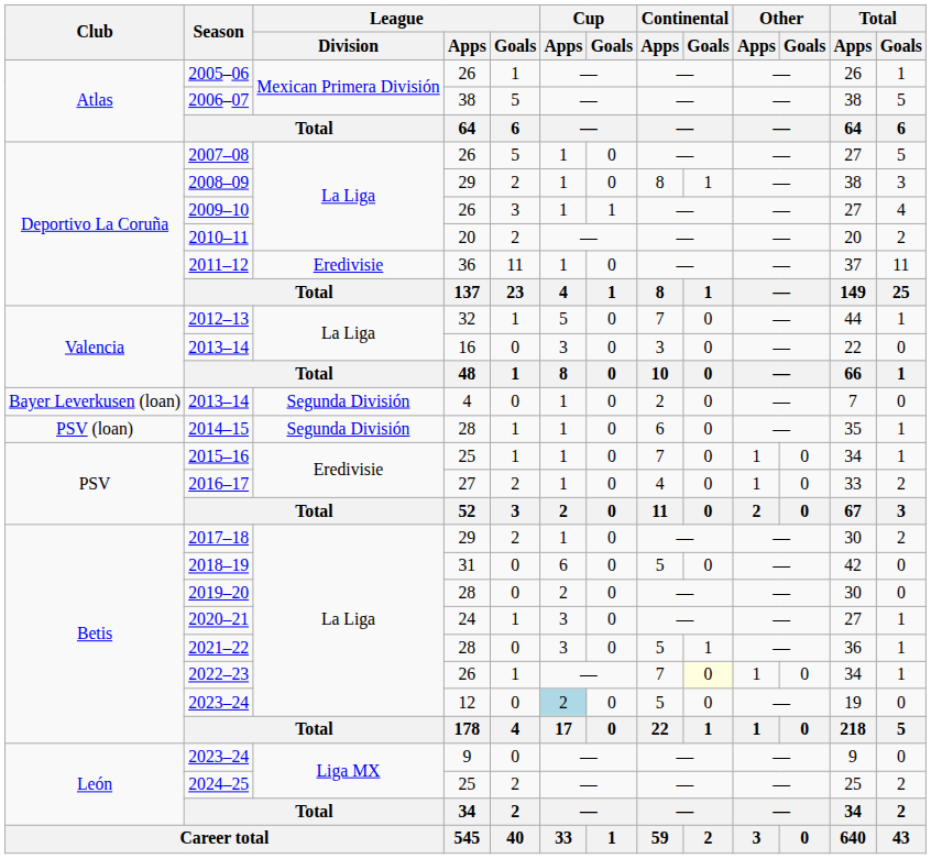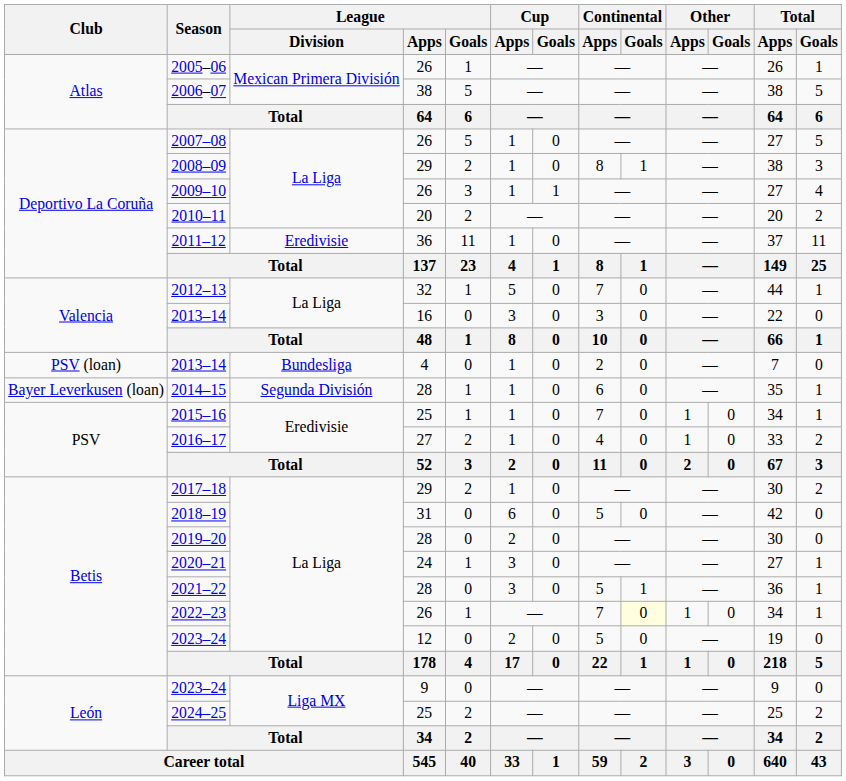2013–14 / 4 | Club: Bayer Leverkusen (loan) -> PSV (loan)
2013–14 / 4 | League / Division: Segunda División -> Bundesliga
2014–15 | Club: PSV (loan) -> Bayer Leverkusen (loan)
2023–24 / 12 | Cup / Apps: lightblue background -> no background
